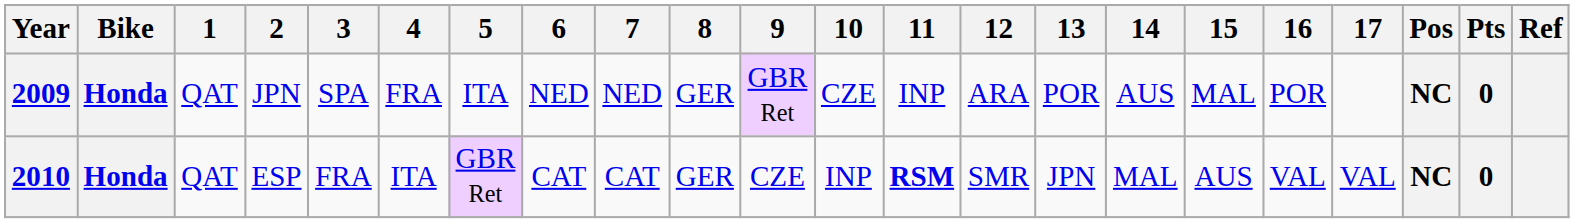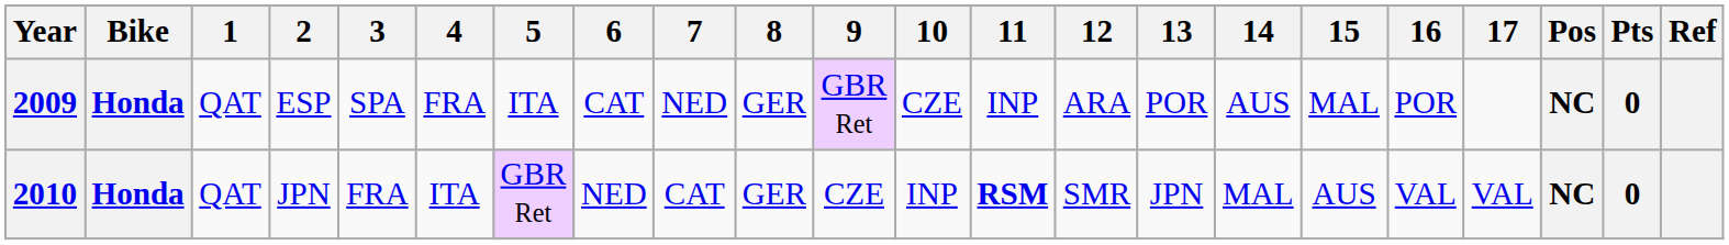2009 | 2: JPN -> ESP
2009 | 6: NED -> CAT
2010 | 2: ESP -> JPN
2010 | 6: CAT -> NED
